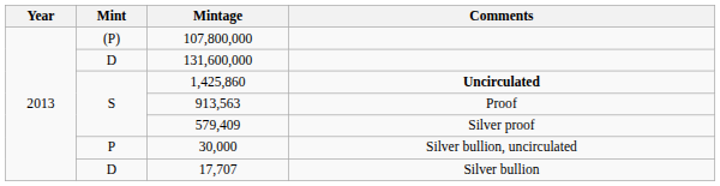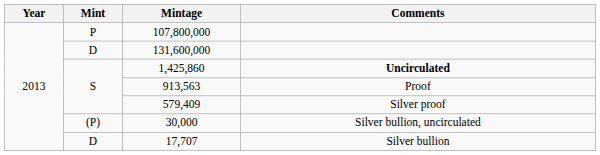107,800,000 | Mint: (P) -> P
30,000 | Mint: P -> (P)
